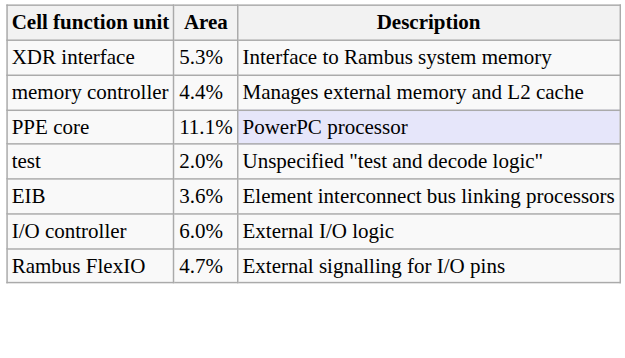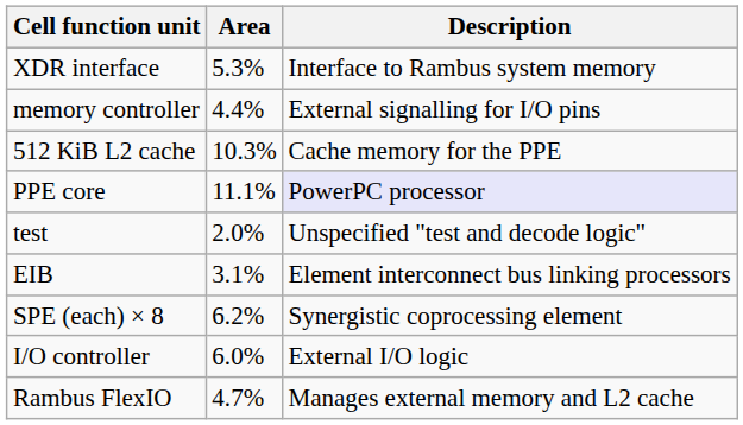memory controller | Description: Manages external memory and L2 cache -> External signalling for I/O pins
+ row: 512 KiB L2 cache | 10.3% | Cache memory for the PPE
EIB | Area: 3.6% -> 3.1%
+ row: SPE (each) × 8 | 6.2% | Synergistic coprocessing element
Rambus FlexIO | Description: External signalling for I/O pins -> Manages external memory and L2 cache
